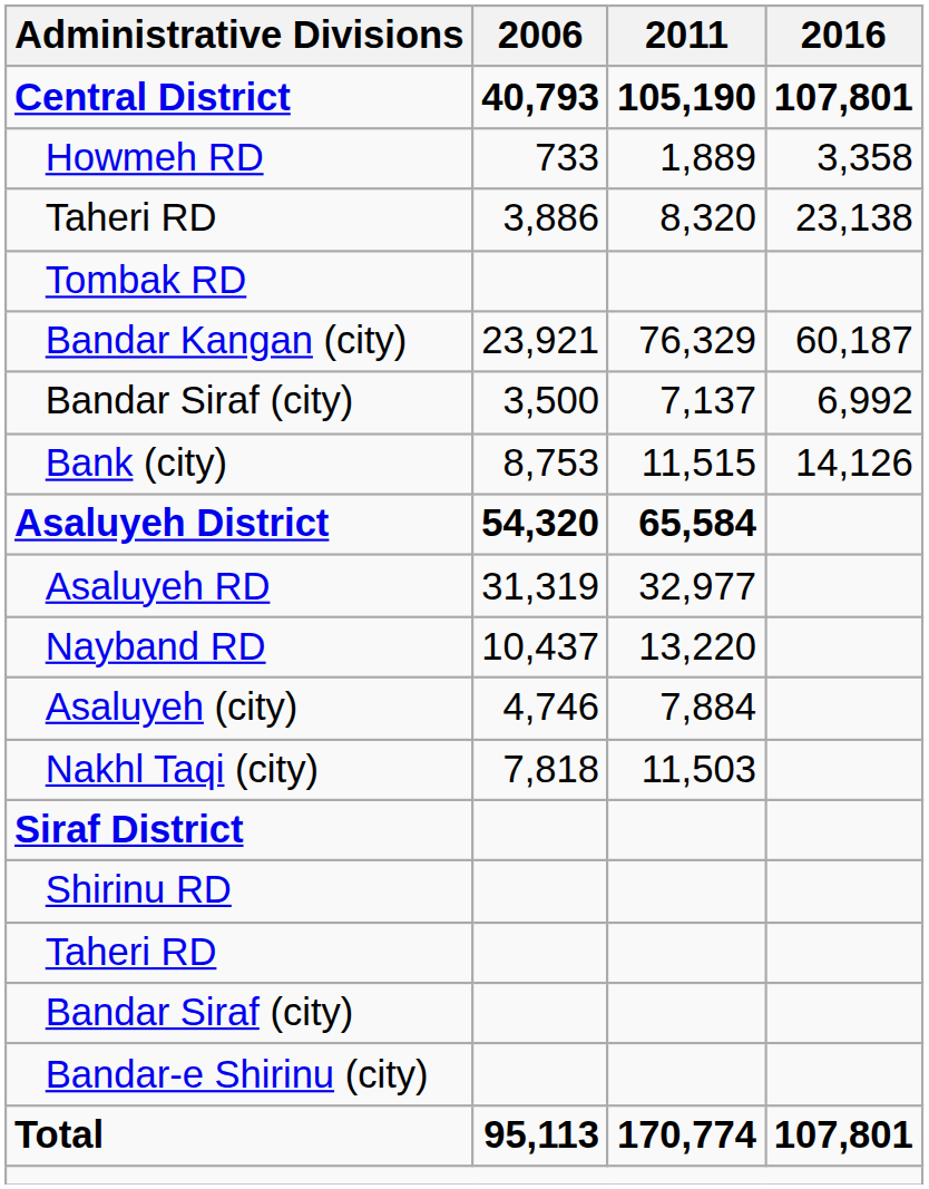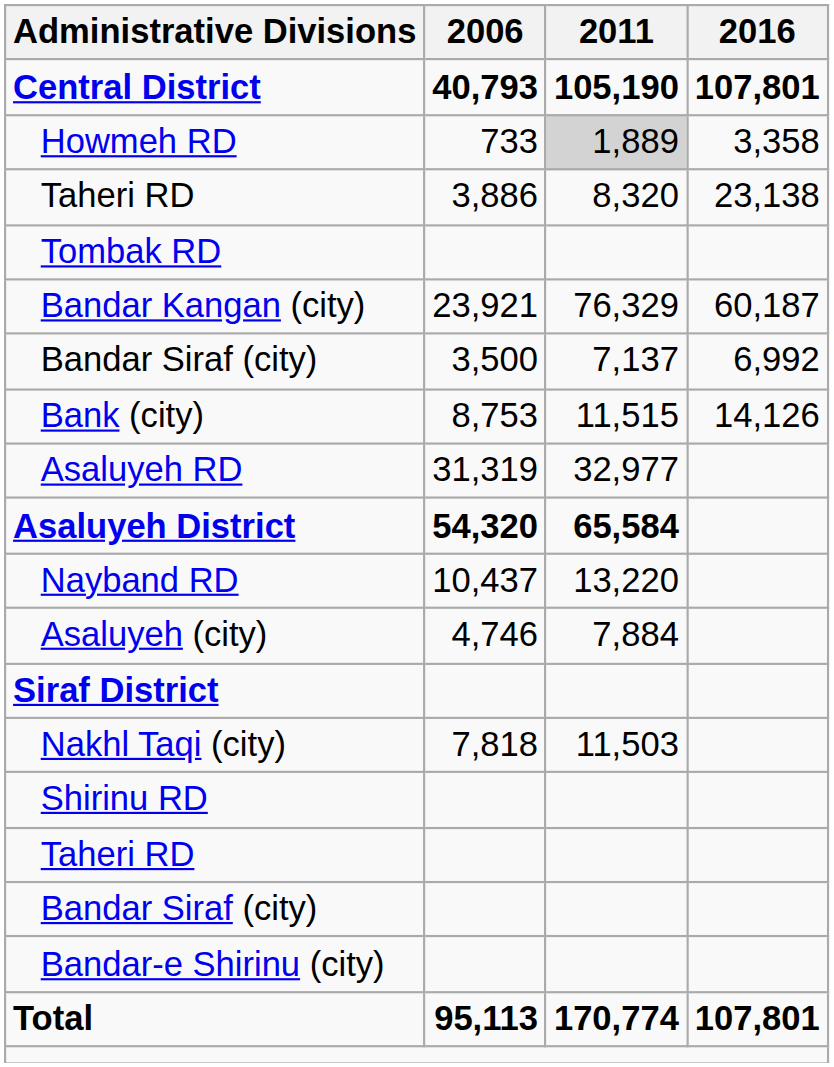Howmeh RD | 2011: no background -> lightgrey background
rows swapped: Asaluyeh District <-> Asaluyeh RD
rows swapped: Nakhl Taqi (city) <-> Siraf District
